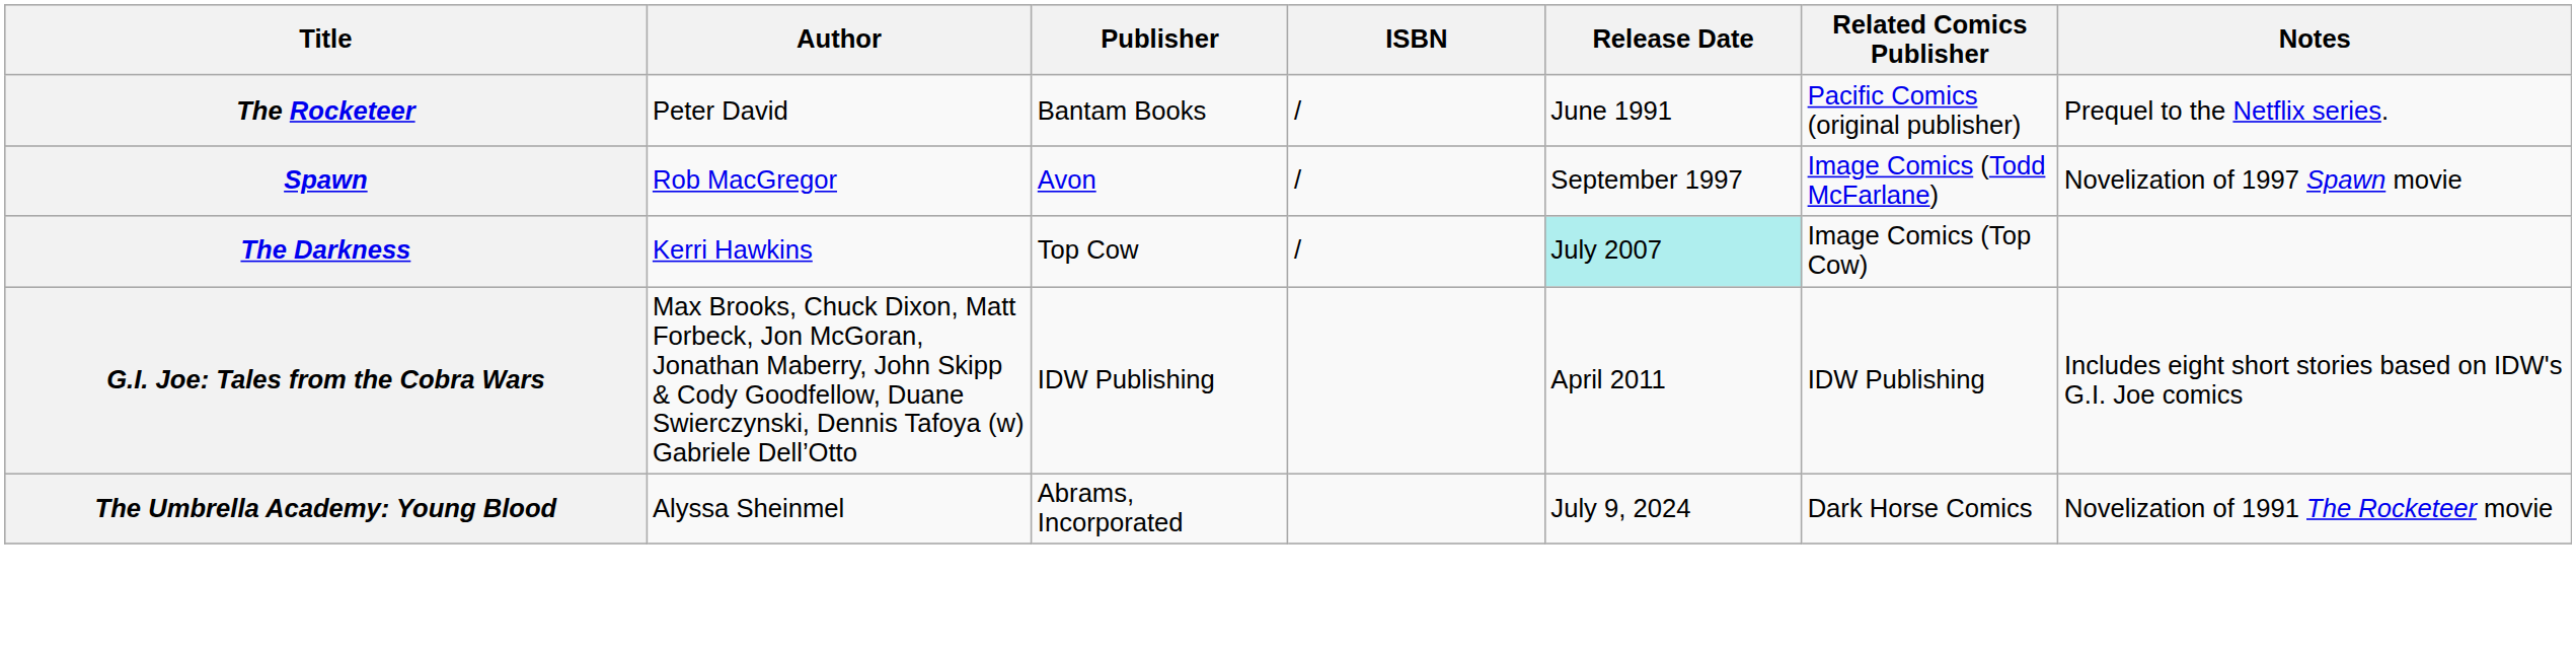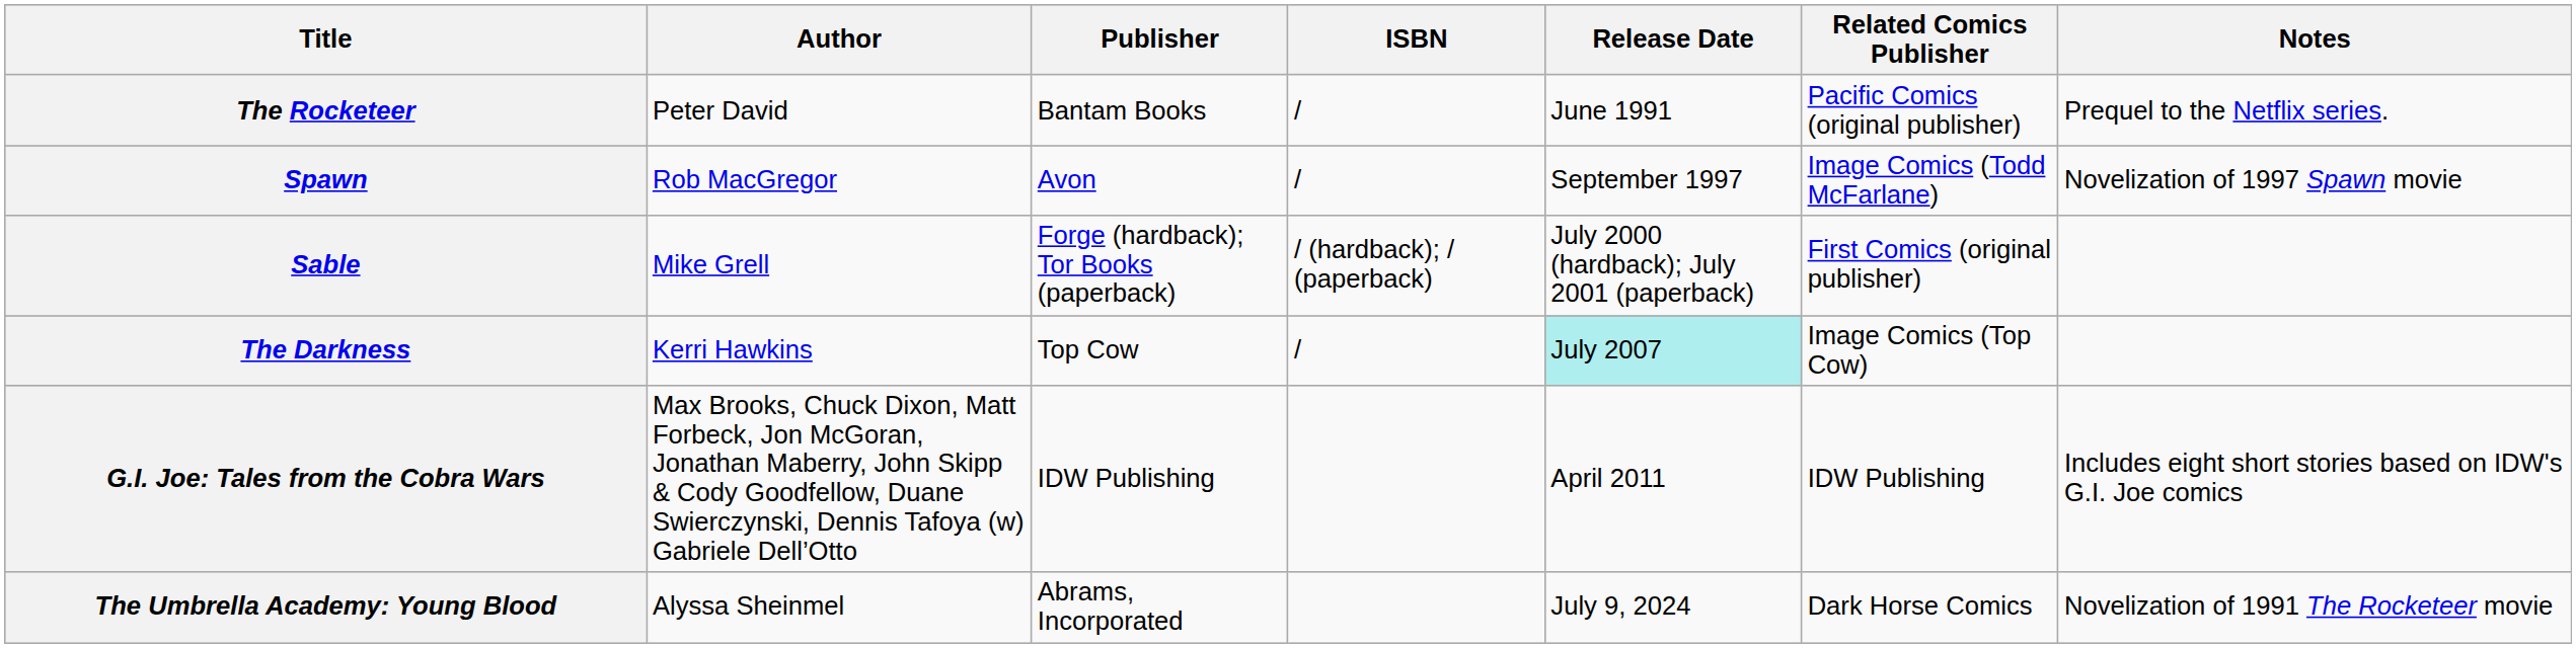+ row: Sable | Mike Grell | Forge (hardback); Tor Books (paperback) | / (hardback); / (paperback) | July 2000 (hardback); July 2001 (paperback) | First Comics (original publisher)
